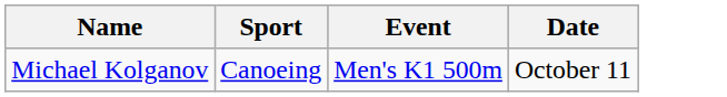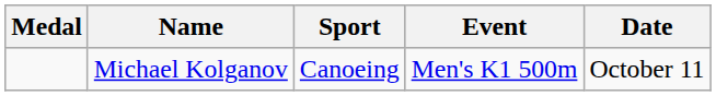+ column: Medal
